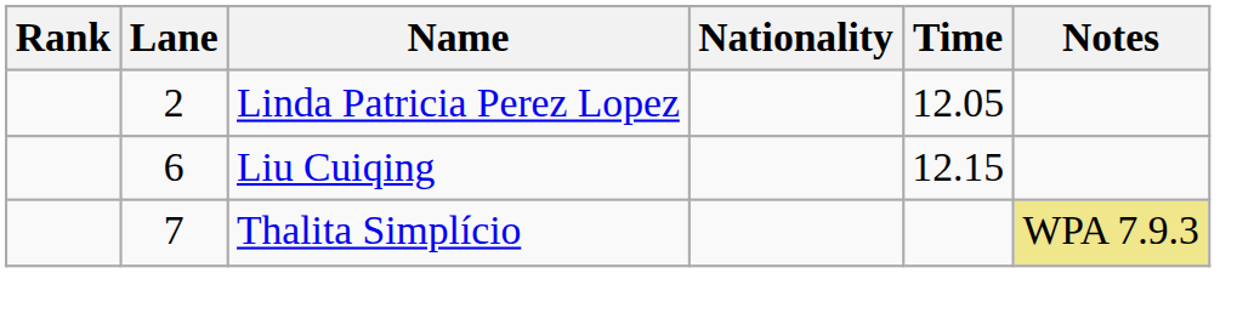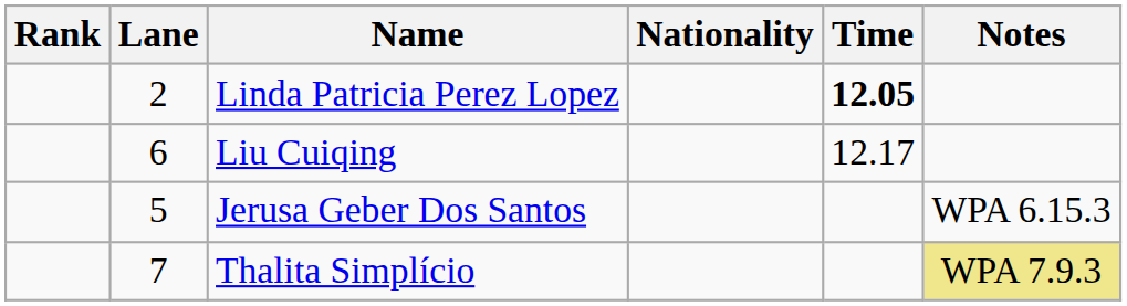Linda Patricia Perez Lopez | Time: normal -> bold
Liu Cuiqing | Time: 12.15 -> 12.17
+ row: 5 | Jerusa Geber Dos Santos | WPA 6.15.3
